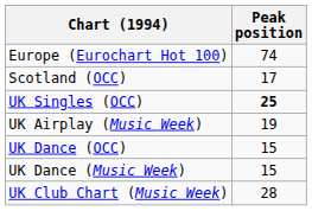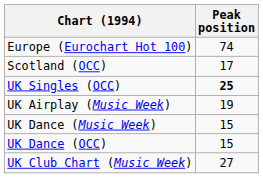rows swapped: UK Dance (OCC) <-> UK Dance (Music Week)
UK Club Chart (Music Week) | Peak position: 28 -> 27
